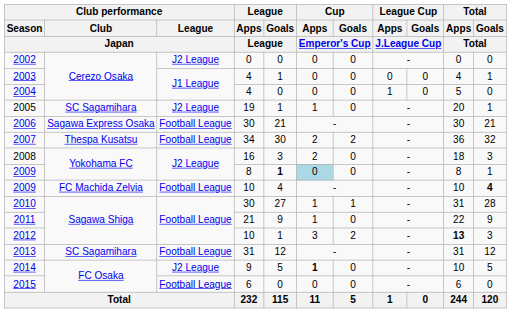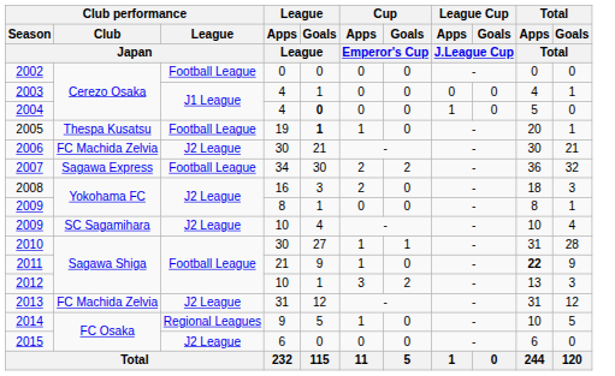2002 | Club performance / League / Japan: J2 League -> Football League
2004 | League / Goals / League: normal -> bold
2005 | Club performance / Club / Japan: SC Sagamihara -> Thespa Kusatsu
2005 | Club performance / League / Japan: J2 League -> Football League
2005 | League / Goals / League: normal -> bold
2006 | Club performance / Club / Japan: Sagawa Express Osaka -> FC Machida Zelvia
2006 | Club performance / League / Japan: Football League -> J2 League
2007 | Club performance / Club / Japan: Thespa Kusatsu -> Sagawa Express
2009 / 8 | League / Goals / League: bold -> normal
2009 / 8 | Cup / Apps / Emperor's Cup: lightblue background -> no background
2009 / 10 | Club performance / Club / Japan: FC Machida Zelvia -> SC Sagamihara
2009 / 10 | Club performance / League / Japan: Football League -> J2 League
2009 / 10 | Total / Goals / Total: bold -> normal
2011 | Total / Apps / Total: normal -> bold
2012 | Total / Apps / Total: bold -> normal
2013 | Club performance / Club / Japan: SC Sagamihara -> FC Machida Zelvia
2013 | Club performance / League / Japan: Football League -> J2 League
2014 | Club performance / League / Japan: J2 League -> Regional Leagues
2014 | Cup / Apps / Emperor's Cup: bold -> normal
2015 | Club performance / League / Japan: Football League -> J2 League
